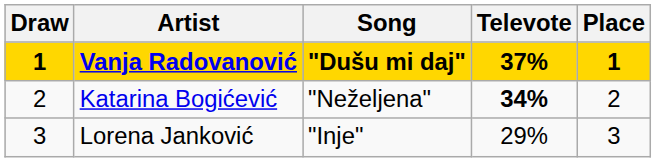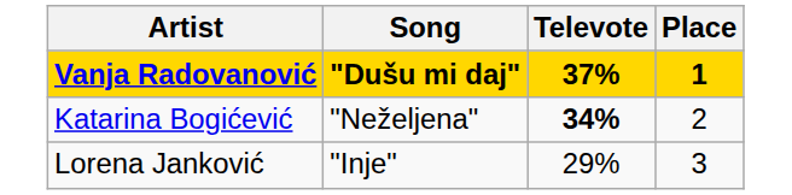- column: Draw | 1 | 2 | 3
